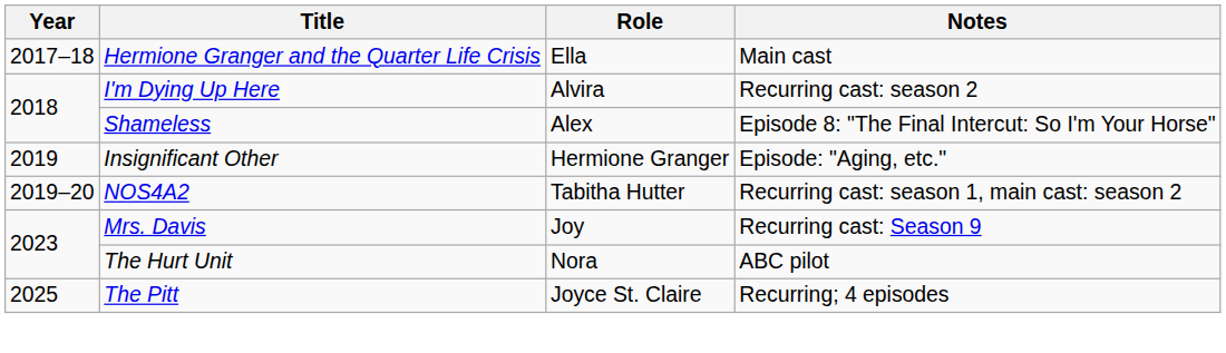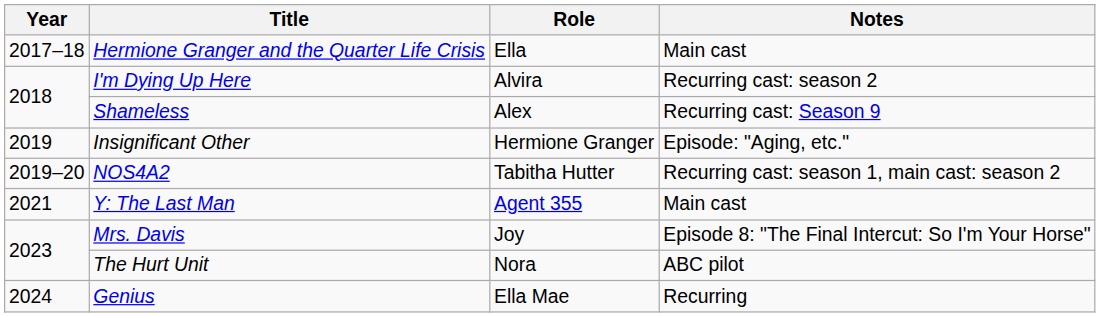Shameless | Notes: Episode 8: "The Final Intercut: So I'm Your Horse" -> Recurring cast: Season 9
+ row: 2021 | Y: The Last Man | Agent 355 | Main cast
Mrs. Davis | Notes: Recurring cast: Season 9 -> Episode 8: "The Final Intercut: So I'm Your Horse"
+ row: 2024 | Genius | Ella Mae | Recurring
- row: 2025 | The Pitt | Joyce St. Claire | Recurring; 4 episodes
